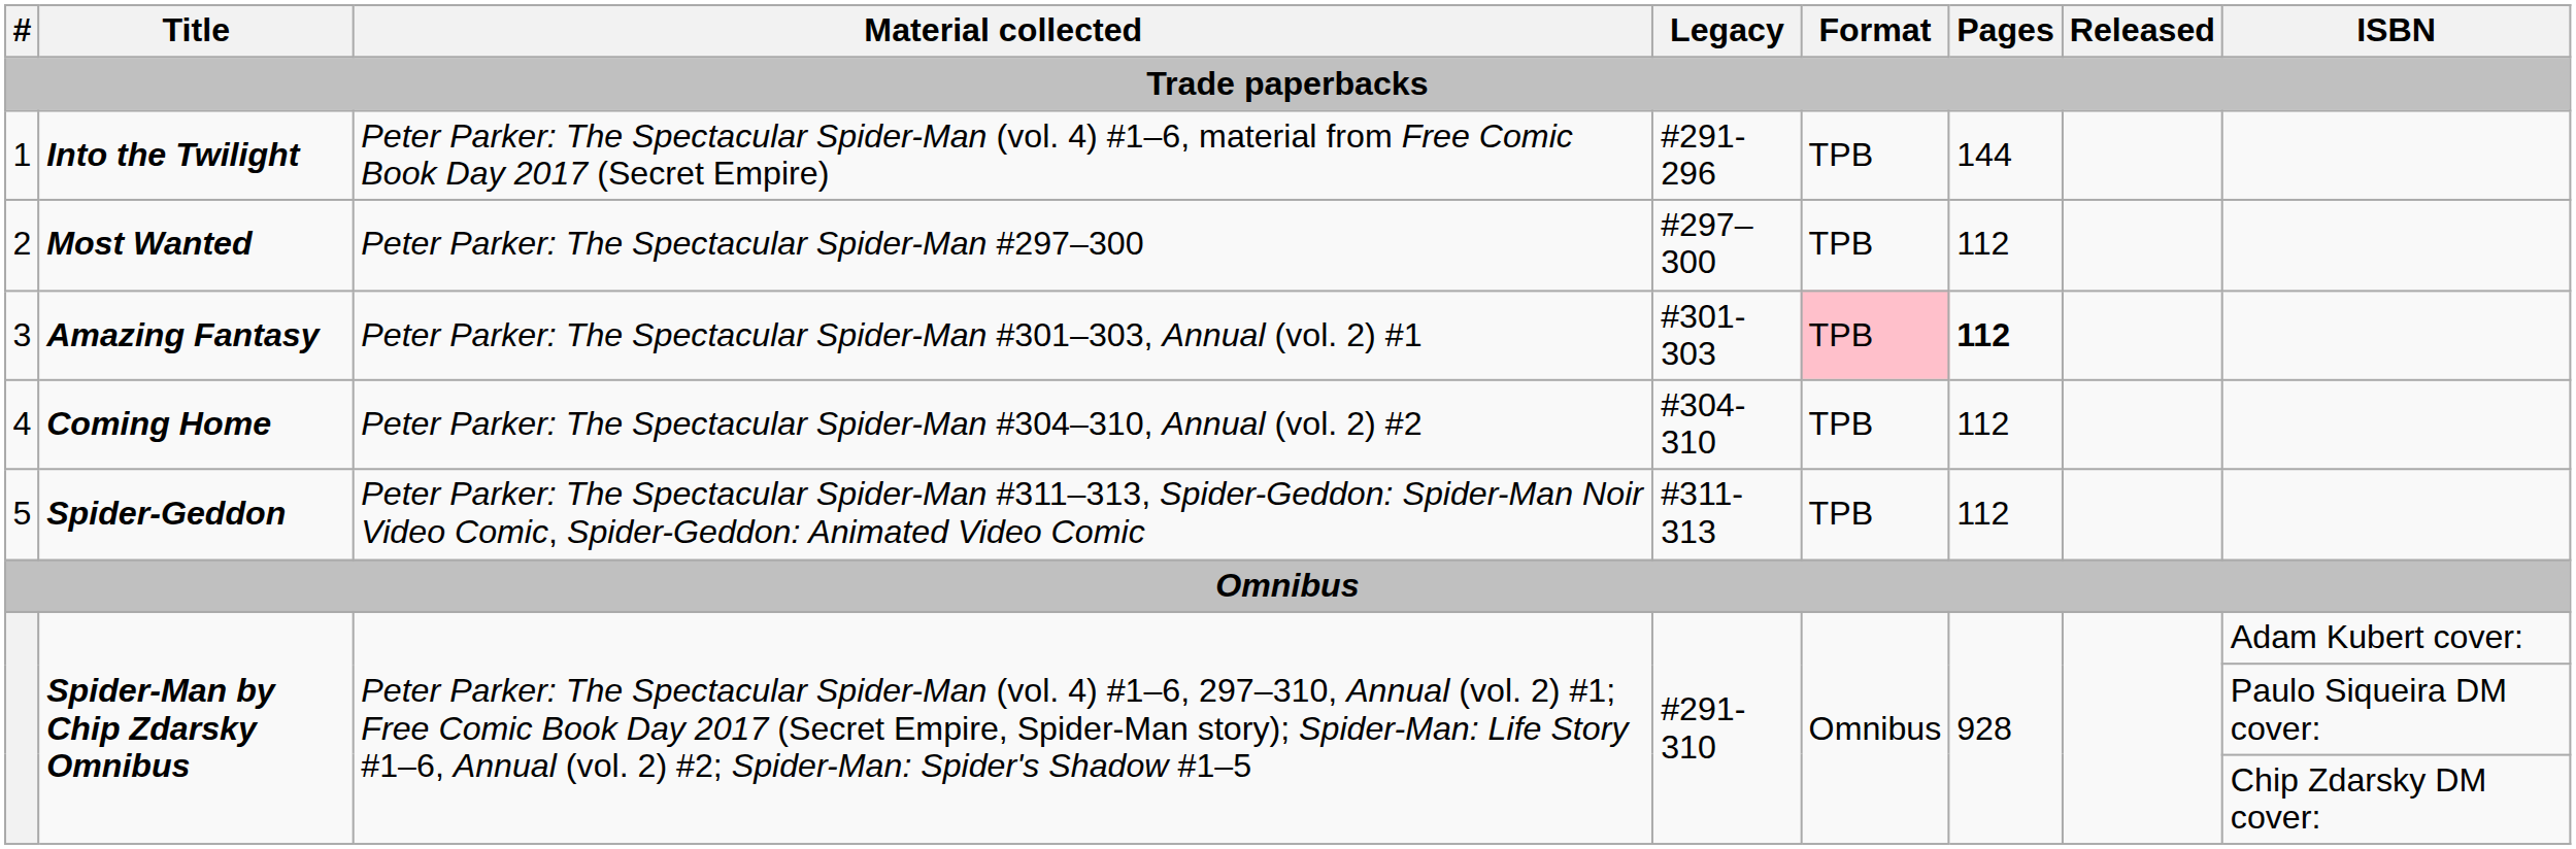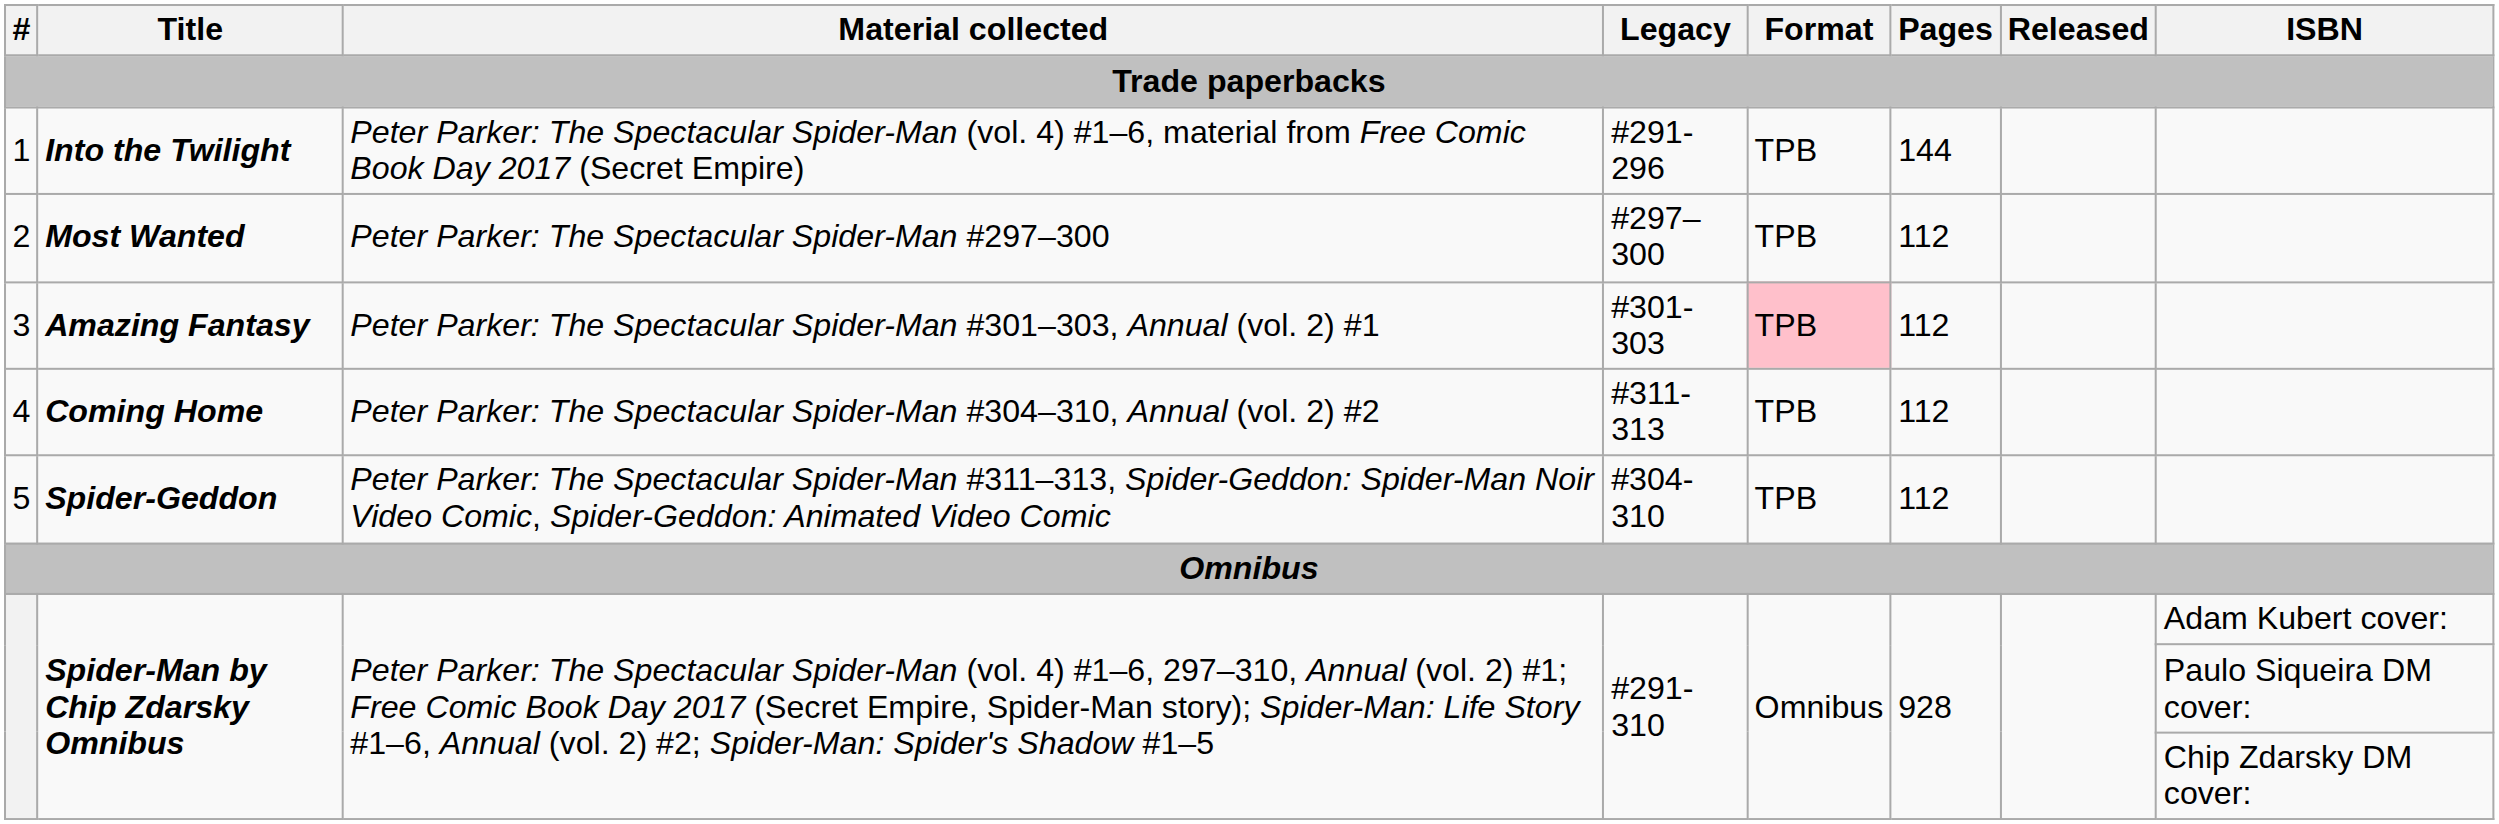3 | Pages: bold -> normal
4 | Legacy: #304-310 -> #311-313
5 | Legacy: #311-313 -> #304-310
